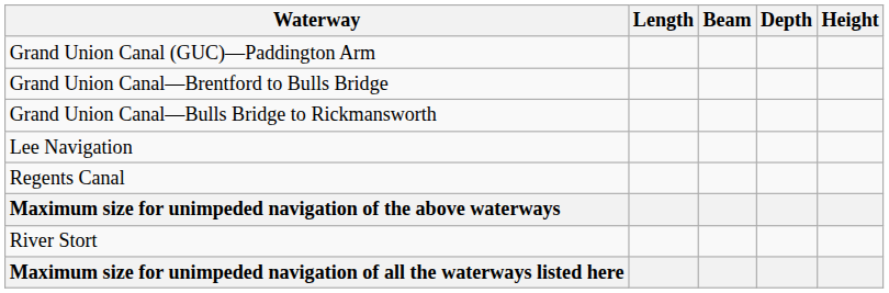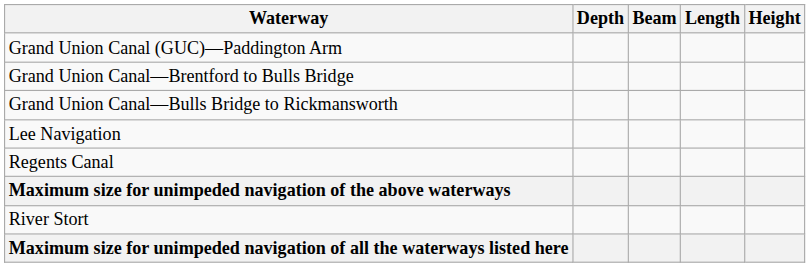columns swapped: Length <-> Depth
